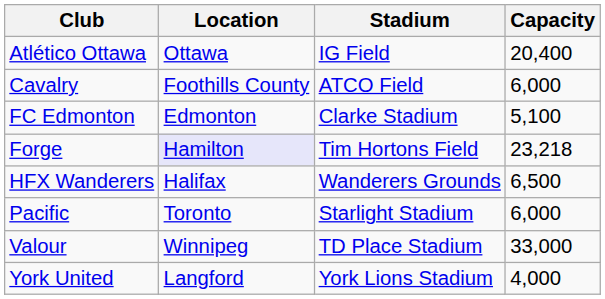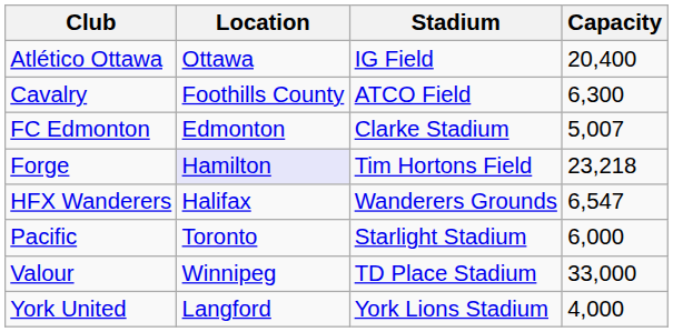Cavalry | Capacity: 6,000 -> 6,300
FC Edmonton | Capacity: 5,100 -> 5,007
HFX Wanderers | Capacity: 6,500 -> 6,547
